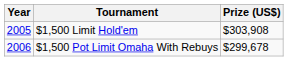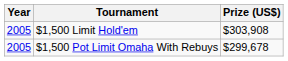$1,500 Pot Limit Omaha With Rebuys | Year: 2006 -> 2005
